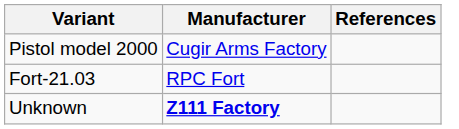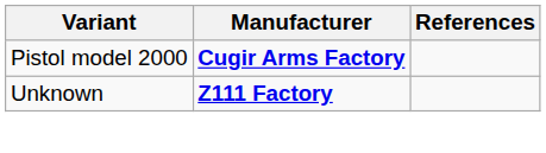Pistol model 2000 | Manufacturer: normal -> bold
- row: Fort-21.03 | RPC Fort
